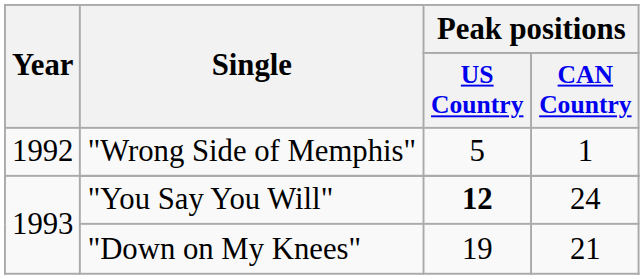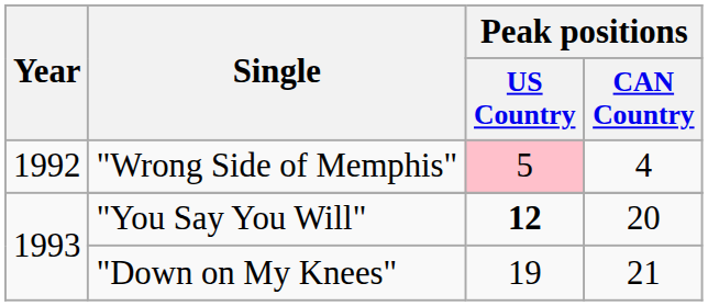"Wrong Side of Memphis" | Peak positions / US Country: no background -> pink background
"Wrong Side of Memphis" | Peak positions / CAN Country: 1 -> 4
"You Say You Will" | Peak positions / CAN Country: 24 -> 20
